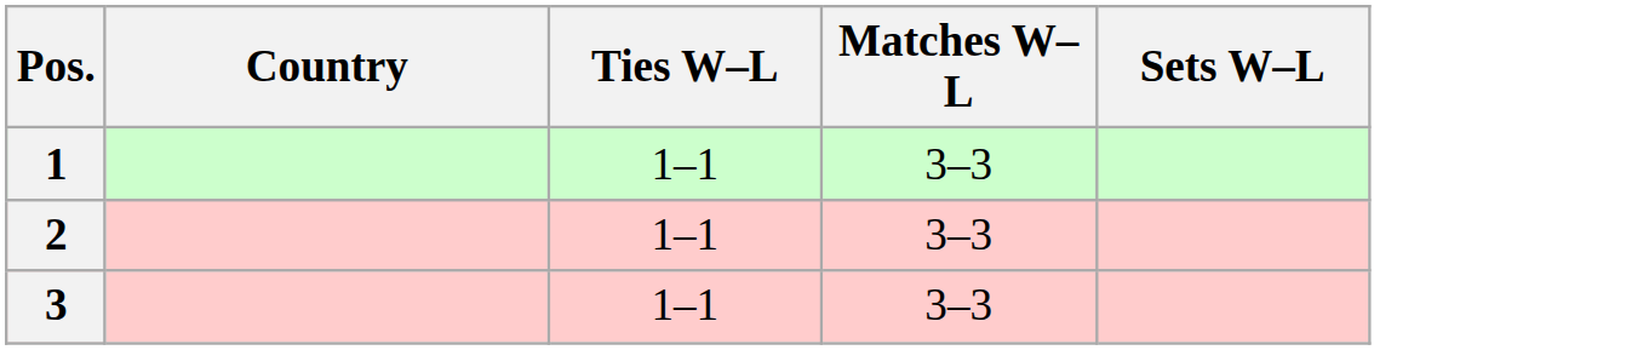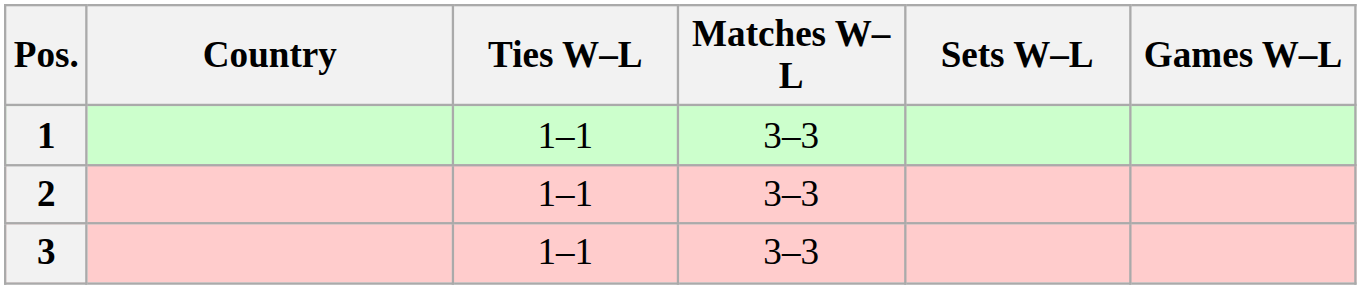+ column: Games W–L
